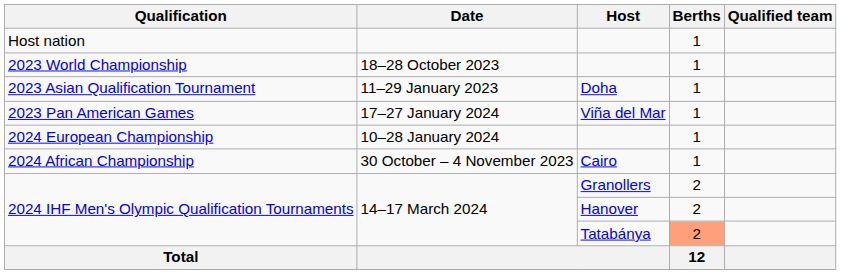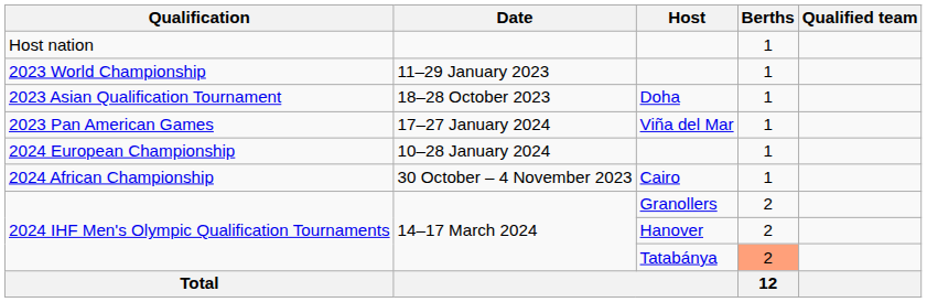2023 World Championship | Date: 18–28 October 2023 -> 11–29 January 2023
2023 Asian Qualification Tournament | Date: 11–29 January 2023 -> 18–28 October 2023
